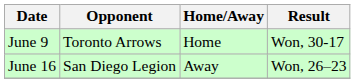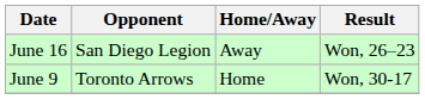rows swapped: June 9 <-> June 16
